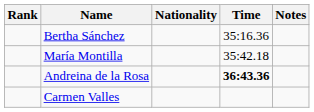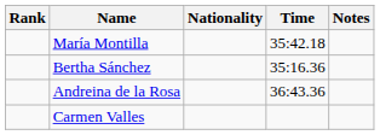rows swapped: Bertha Sánchez <-> María Montilla
Andreina de la Rosa | Time: bold -> normal
